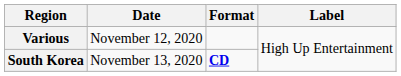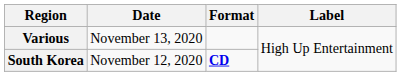Various | Date: November 12, 2020 -> November 13, 2020
South Korea | Date: November 13, 2020 -> November 12, 2020
